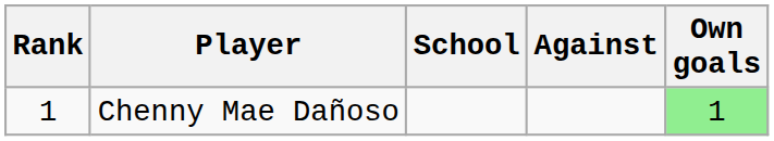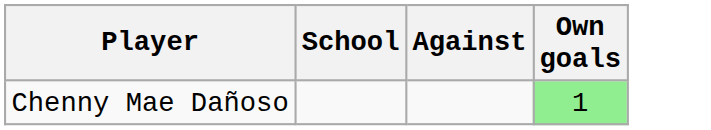- column: Rank | 1
